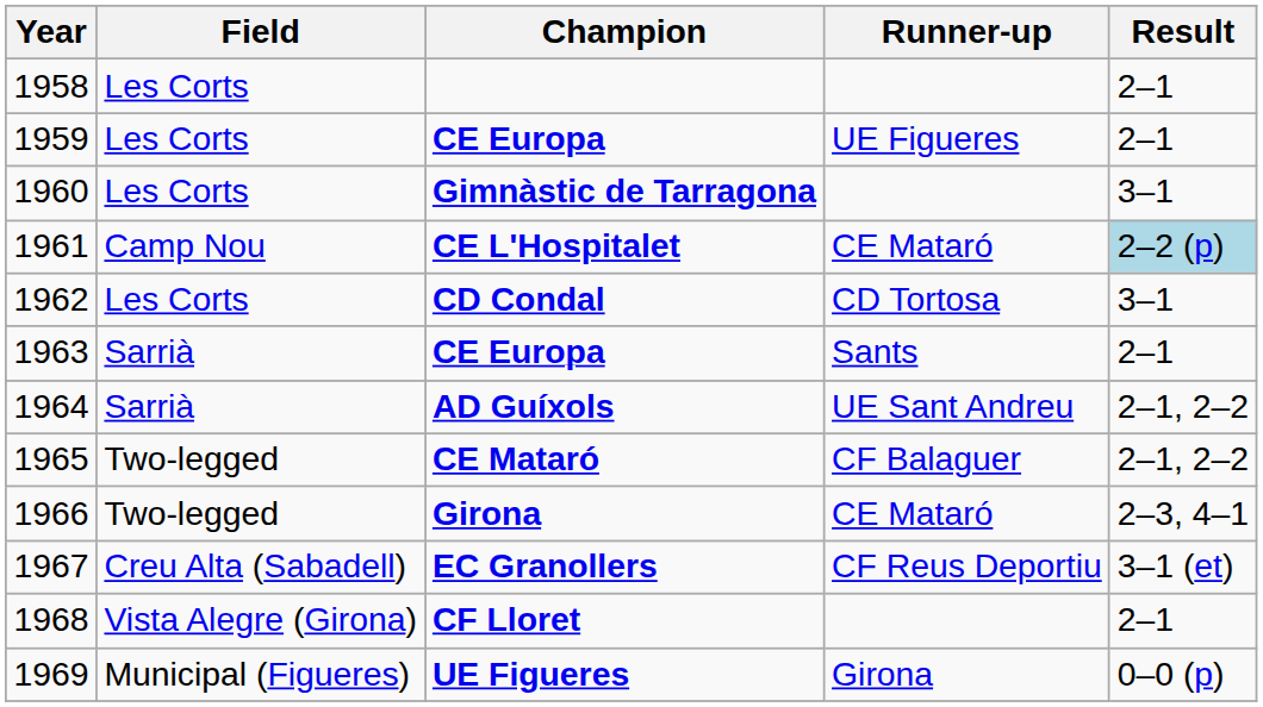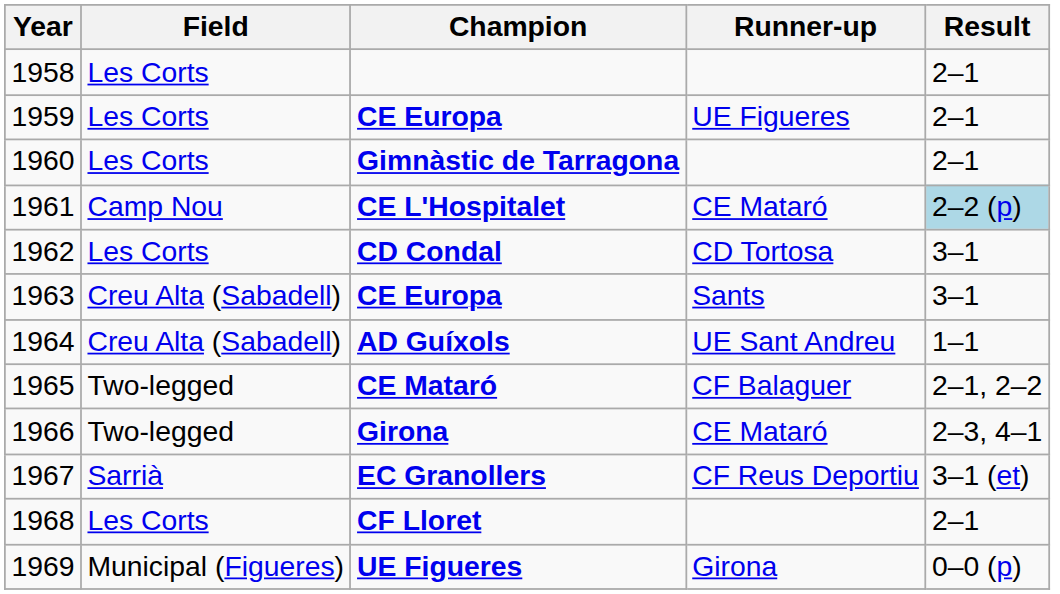Gimnàstic de Tarragona | Result: 3–1 -> 2–1
1963 / CE Europa | Field: Sarrià -> Creu Alta (Sabadell)
1963 / CE Europa | Result: 2–1 -> 3–1
AD Guíxols | Field: Sarrià -> Creu Alta (Sabadell)
AD Guíxols | Result: 2–1, 2–2 -> 1–1
EC Granollers | Field: Creu Alta (Sabadell) -> Sarrià
CF Lloret | Field: Vista Alegre (Girona) -> Les Corts
